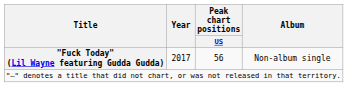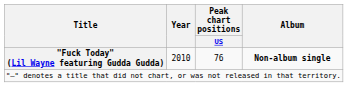"Fuck Today" (Lil Wayne featuring Gudda Gudda) | Year: 2017 -> 2010
"Fuck Today" (Lil Wayne featuring Gudda Gudda) | Peak chart positions / US: 56 -> 76
"Fuck Today" (Lil Wayne featuring Gudda Gudda) | Album: normal -> bold
